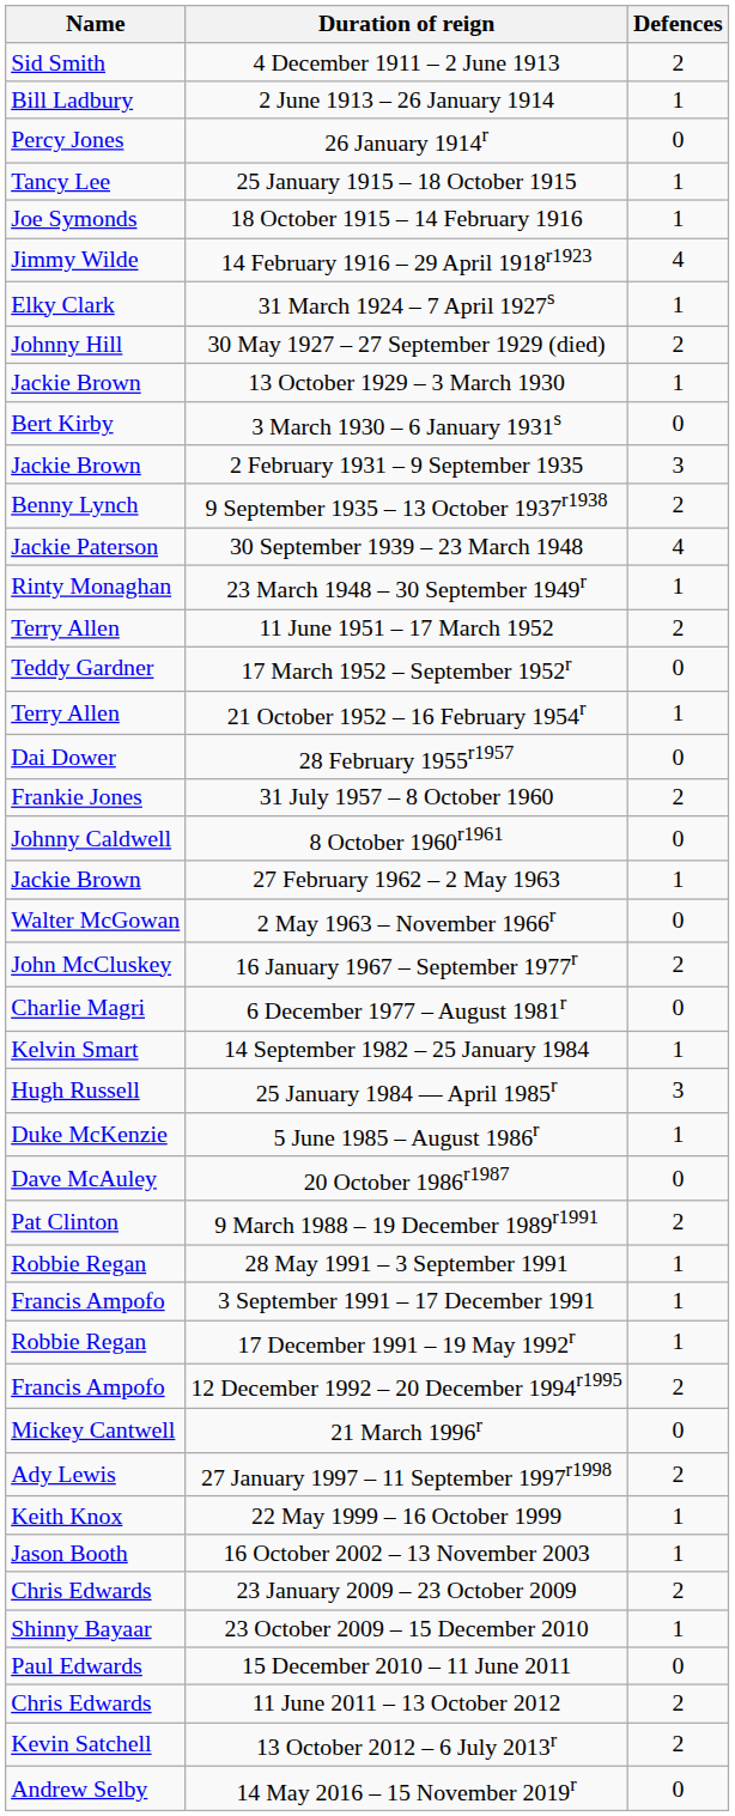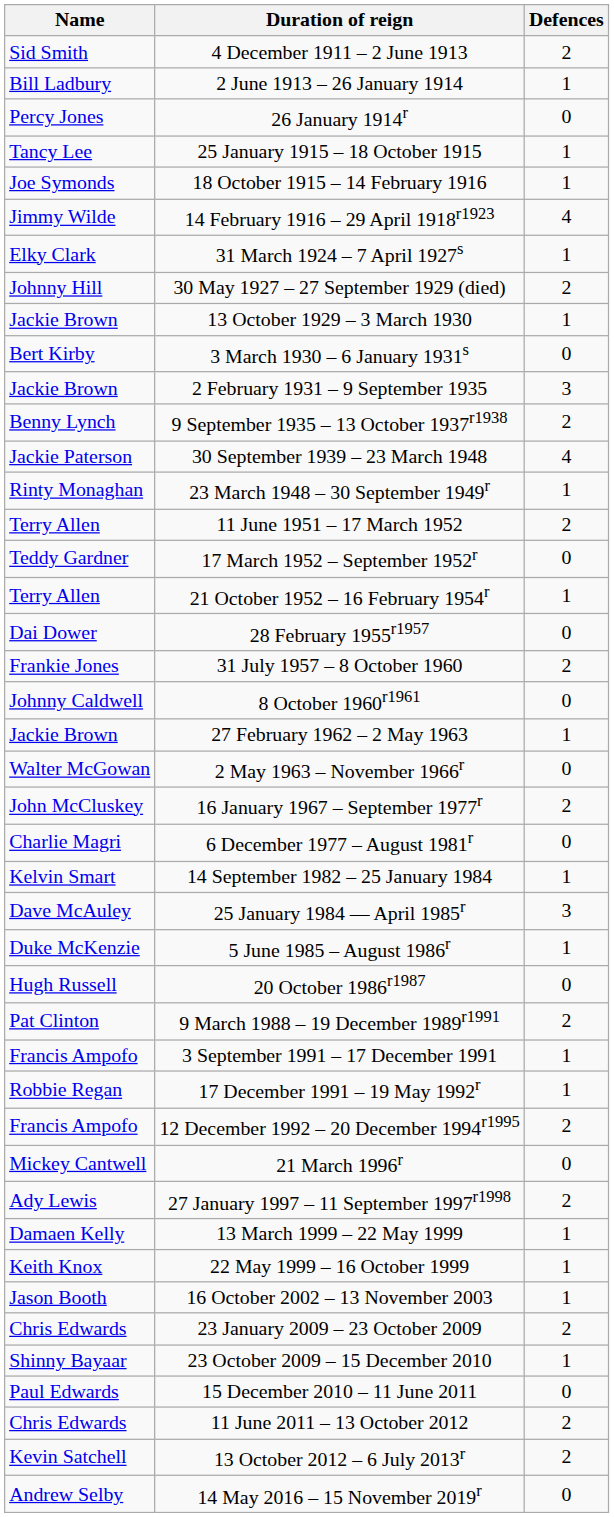25 January 1984 — April 1985r | Name: Hugh Russell -> Dave McAuley
20 October 1986r1987 | Name: Dave McAuley -> Hugh Russell
- row: Robbie Regan | 28 May 1991 – 3 September 1991 | 1
+ row: Damaen Kelly | 13 March 1999 – 22 May 1999 | 1
